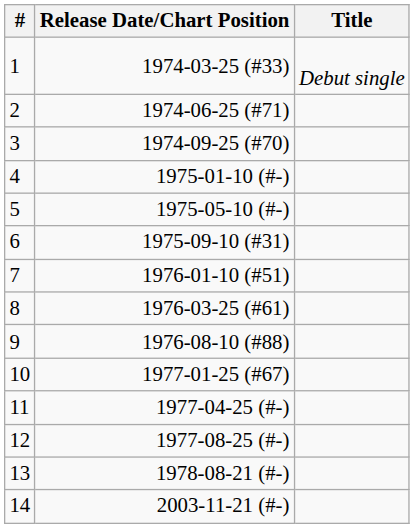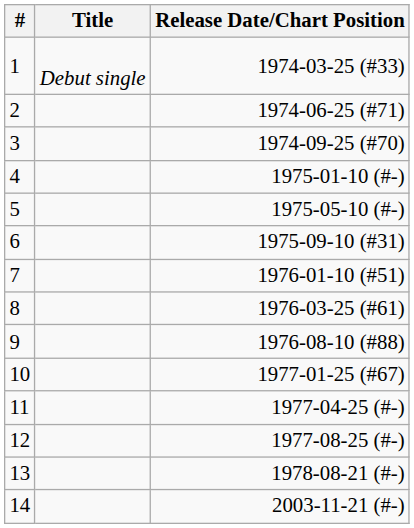columns swapped: Title <-> Release Date/Chart Position
